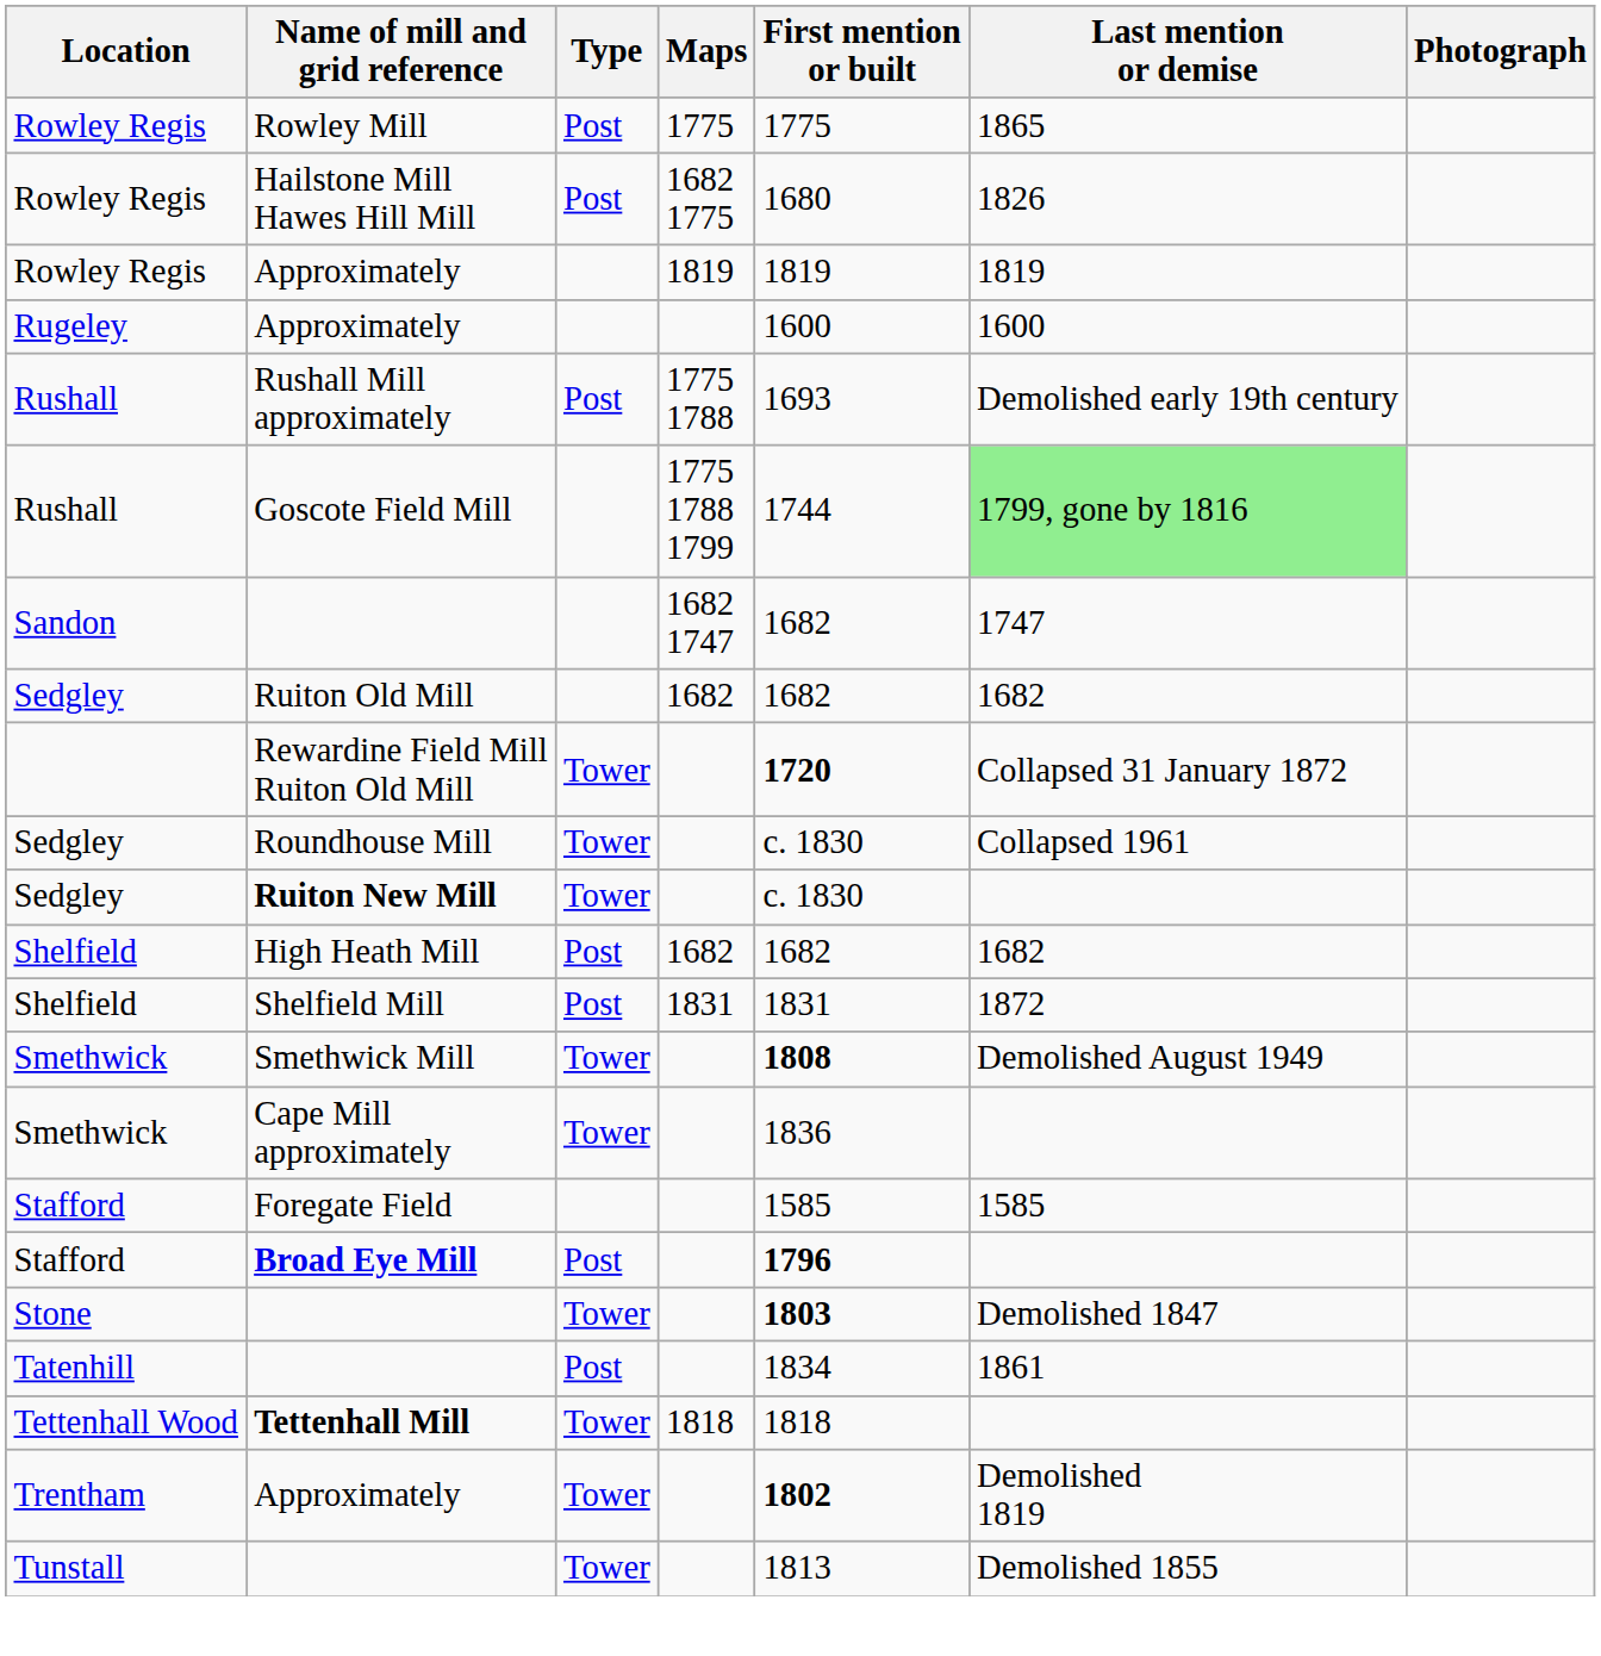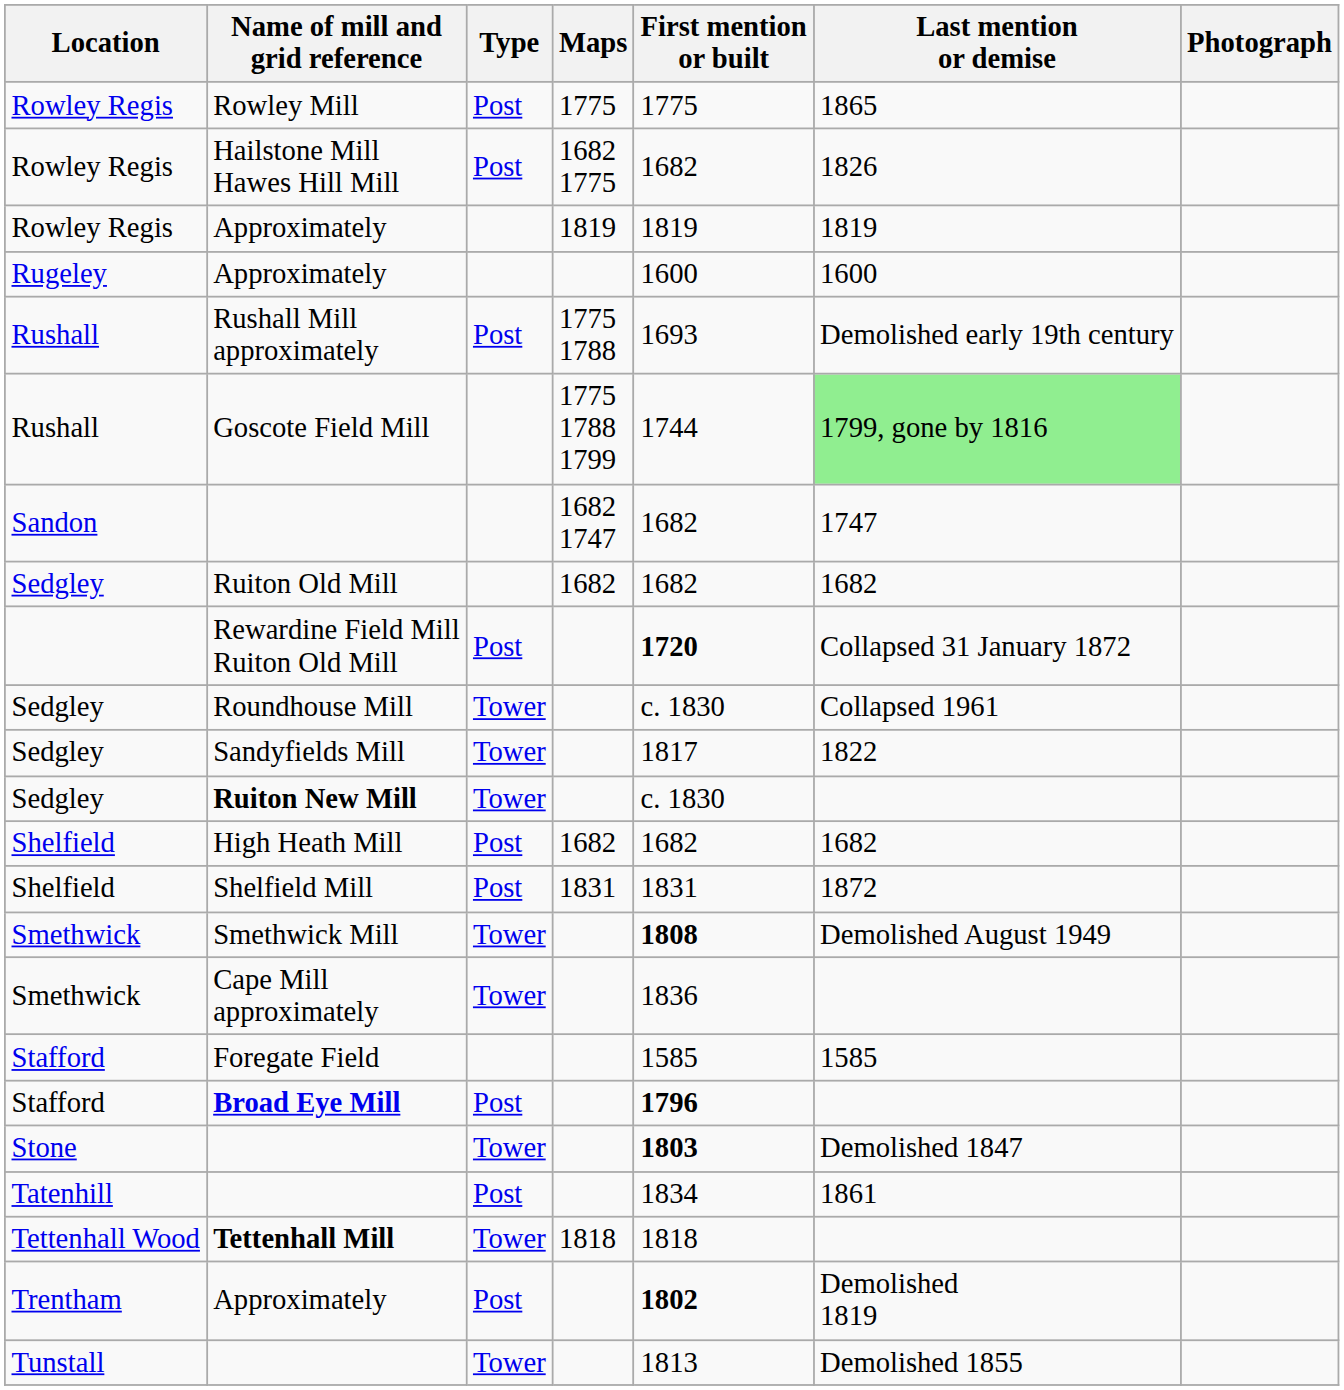Hailstone Mill Hawes Hill Mill | First mention or built: 1680 -> 1682
Rewardine Field Mill Ruiton Old Mill | Type: Tower -> Post
+ row: Sedgley | Sandyfields Mill | Tower | 1817 | 1822
Trentham / Approximately | Type: Tower -> Post
